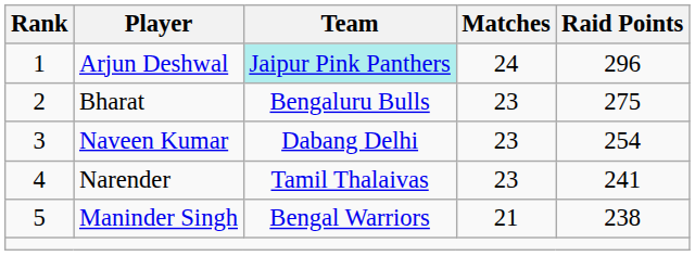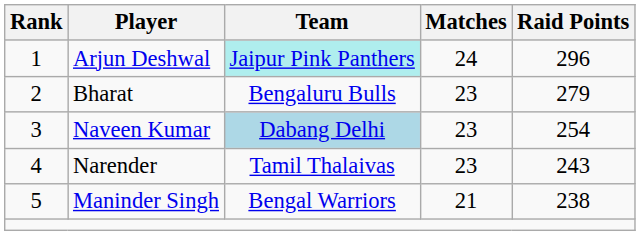Bharat | Raid Points: 275 -> 279
Naveen Kumar | Team: no background -> lightblue background
Narender | Raid Points: 241 -> 243
